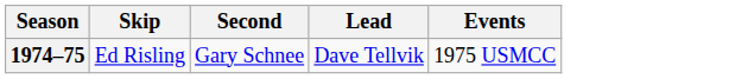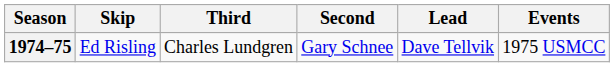+ column: Third | Charles Lundgren
